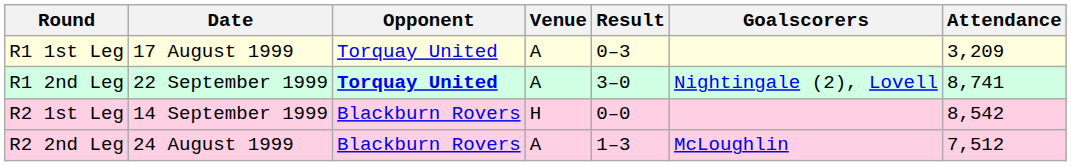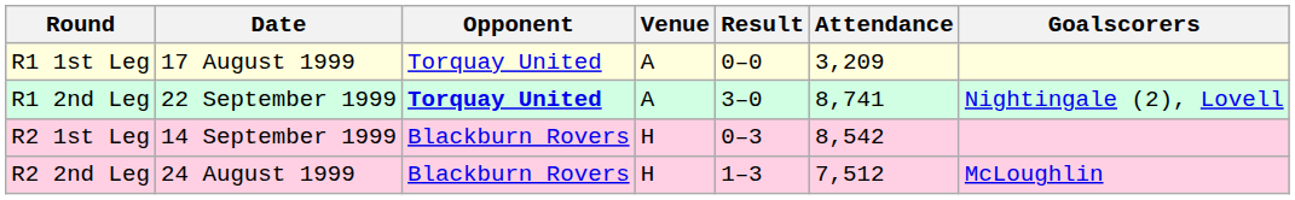columns swapped: Attendance <-> Goalscorers
R1 1st Leg | Result: 0–3 -> 0–0
R2 1st Leg | Result: 0–0 -> 0–3
R2 2nd Leg | Venue: A -> H
